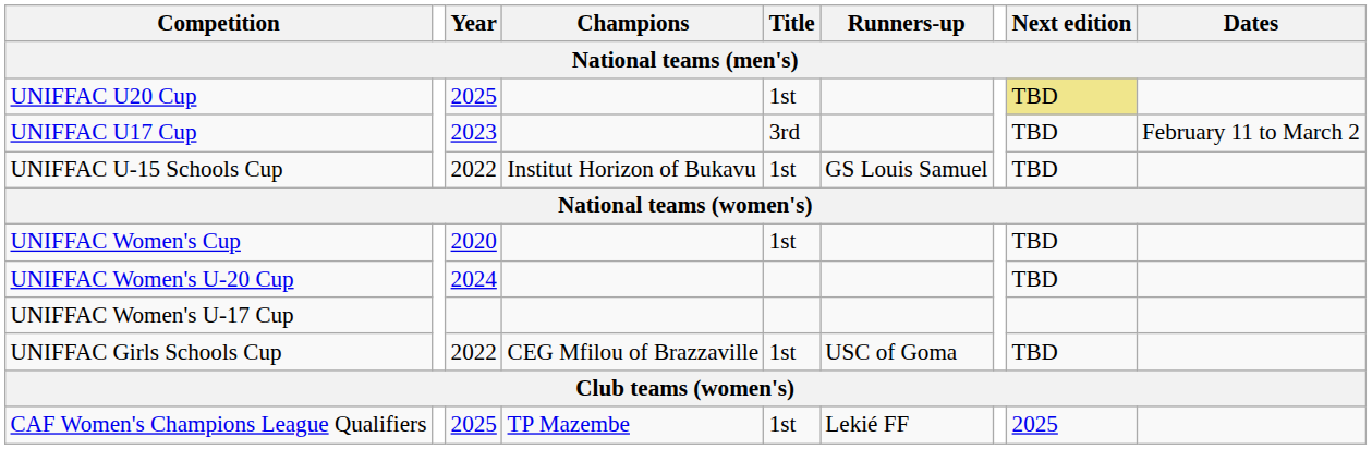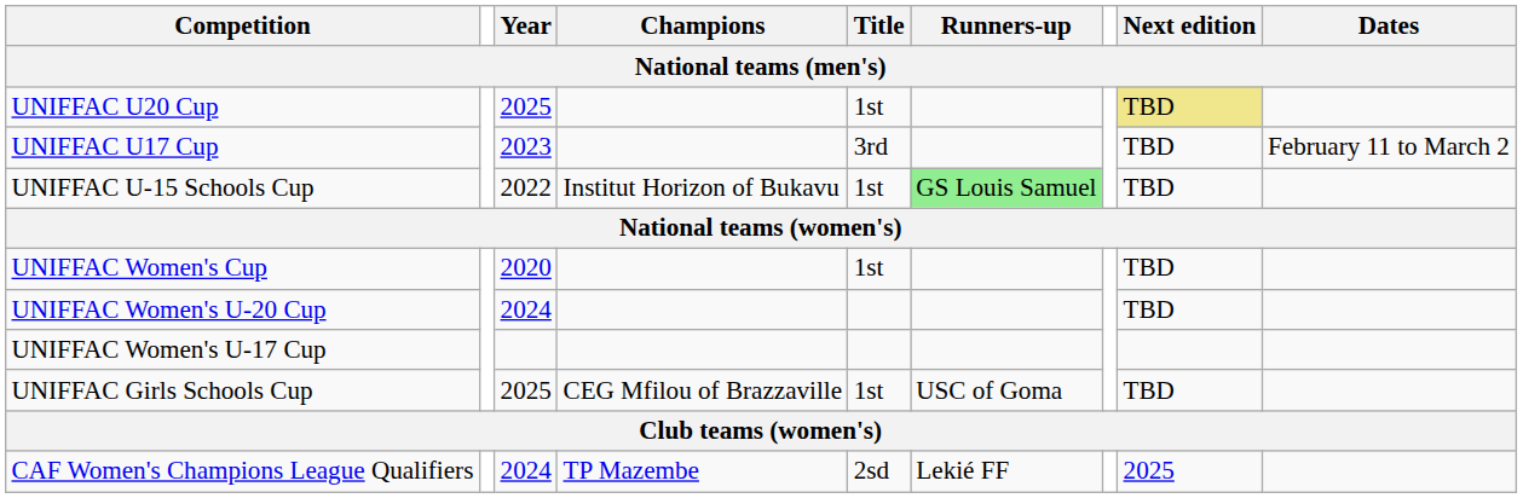UNIFFAC U-15 Schools Cup | Runners-up: no background -> lightgreen background
UNIFFAC Girls Schools Cup | Year: 2022 -> 2025
CAF Women's Champions League Qualifiers | Year: 2025 -> 2024
CAF Women's Champions League Qualifiers | Title: 1st -> 2sd
